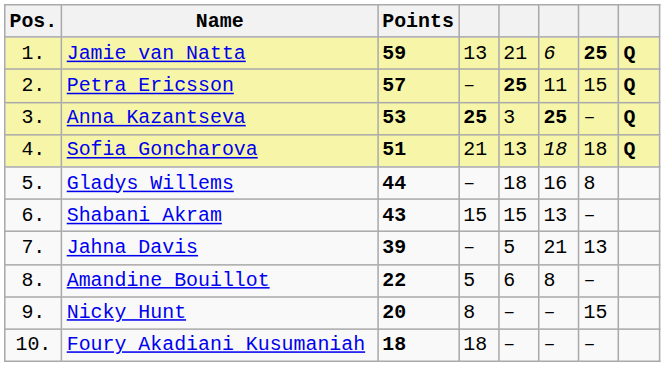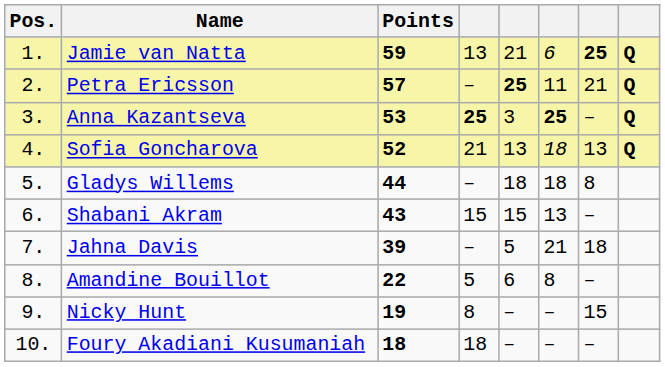Petra Ericsson | column 7: 15 -> 21
Sofia Goncharova | Points: 51 -> 52
Sofia Goncharova | column 7: 18 -> 13
Gladys Willems | column 6: 16 -> 18
Jahna Davis | column 7: 13 -> 18
Nicky Hunt | Points: 20 -> 19
